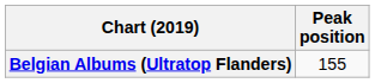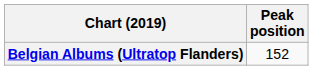Belgian Albums (Ultratop Flanders) | Peak position: 155 -> 152
